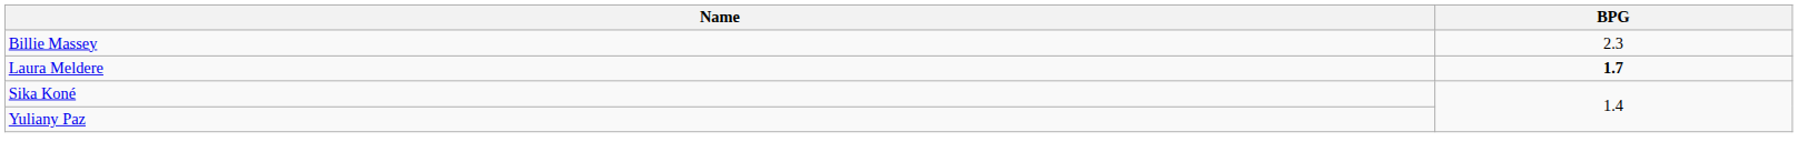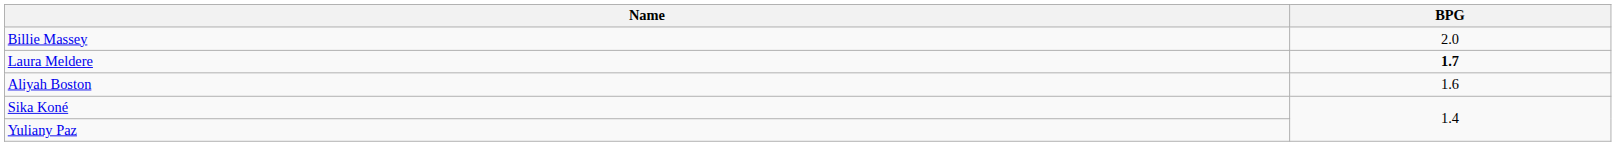Billie Massey | BPG: 2.3 -> 2.0
+ row: Aliyah Boston | 1.6
